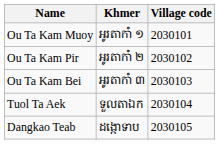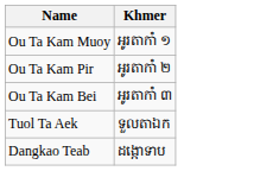- column: Village code | 2030101 | 2030102 | 2030103 | 2030104 | 2030105
